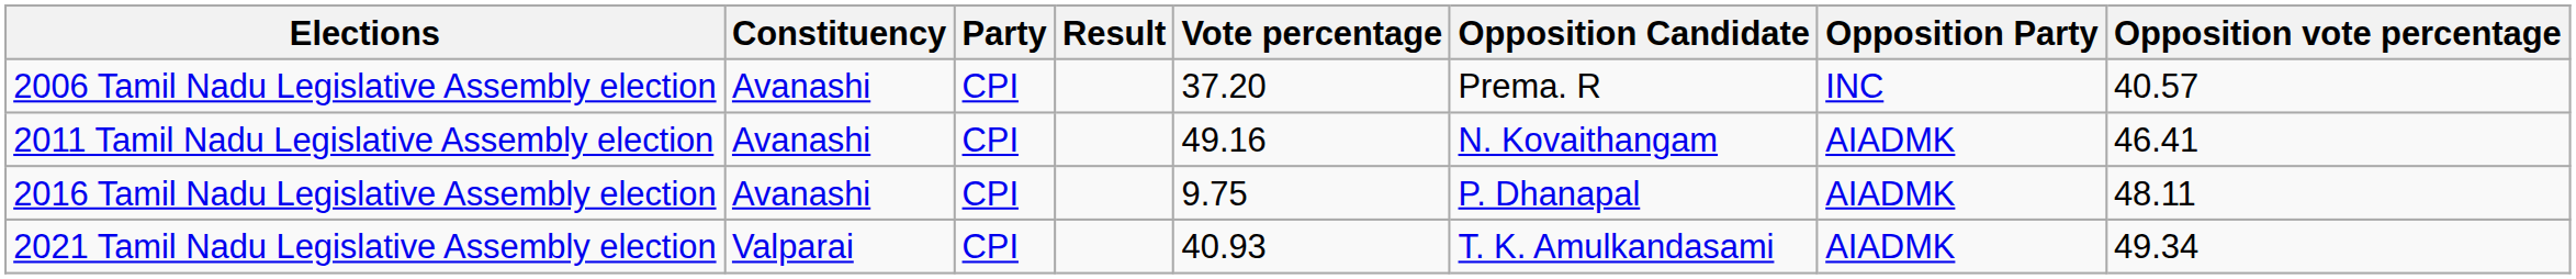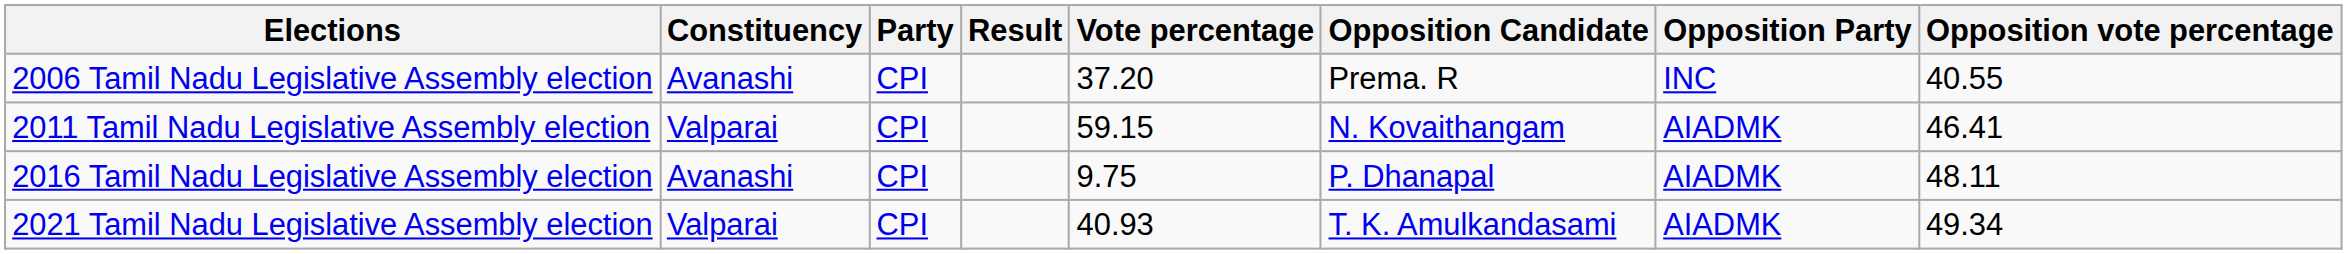2006 Tamil Nadu Legislative Assembly election | Opposition vote percentage: 40.57 -> 40.55
2011 Tamil Nadu Legislative Assembly election | Constituency: Avanashi -> Valparai
2011 Tamil Nadu Legislative Assembly election | Vote percentage: 49.16 -> 59.15
